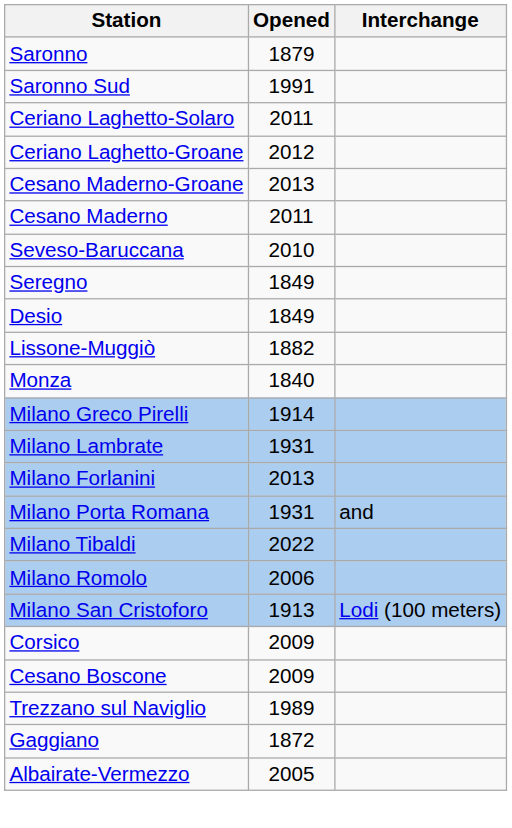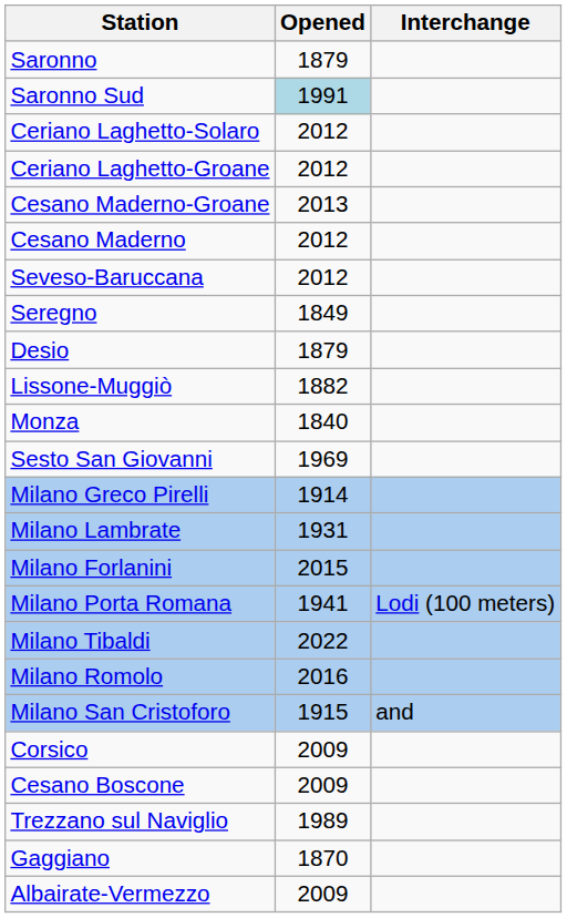Saronno Sud | Opened: no background -> lightblue background
Ceriano Laghetto-Solaro | Opened: 2011 -> 2012
Cesano Maderno | Opened: 2011 -> 2012
Seveso-Baruccana | Opened: 2010 -> 2012
Desio | Opened: 1849 -> 1879
+ row: Sesto San Giovanni | 1969
Milano Forlanini | Opened: 2013 -> 2015
Milano Porta Romana | Opened: 1931 -> 1941
Milano Porta Romana | Interchange: and -> Lodi (100 meters)
Milano Romolo | Opened: 2006 -> 2016
Milano San Cristoforo | Opened: 1913 -> 1915
Milano San Cristoforo | Interchange: Lodi (100 meters) -> and
Gaggiano | Opened: 1872 -> 1870
Albairate-Vermezzo | Opened: 2005 -> 2009
